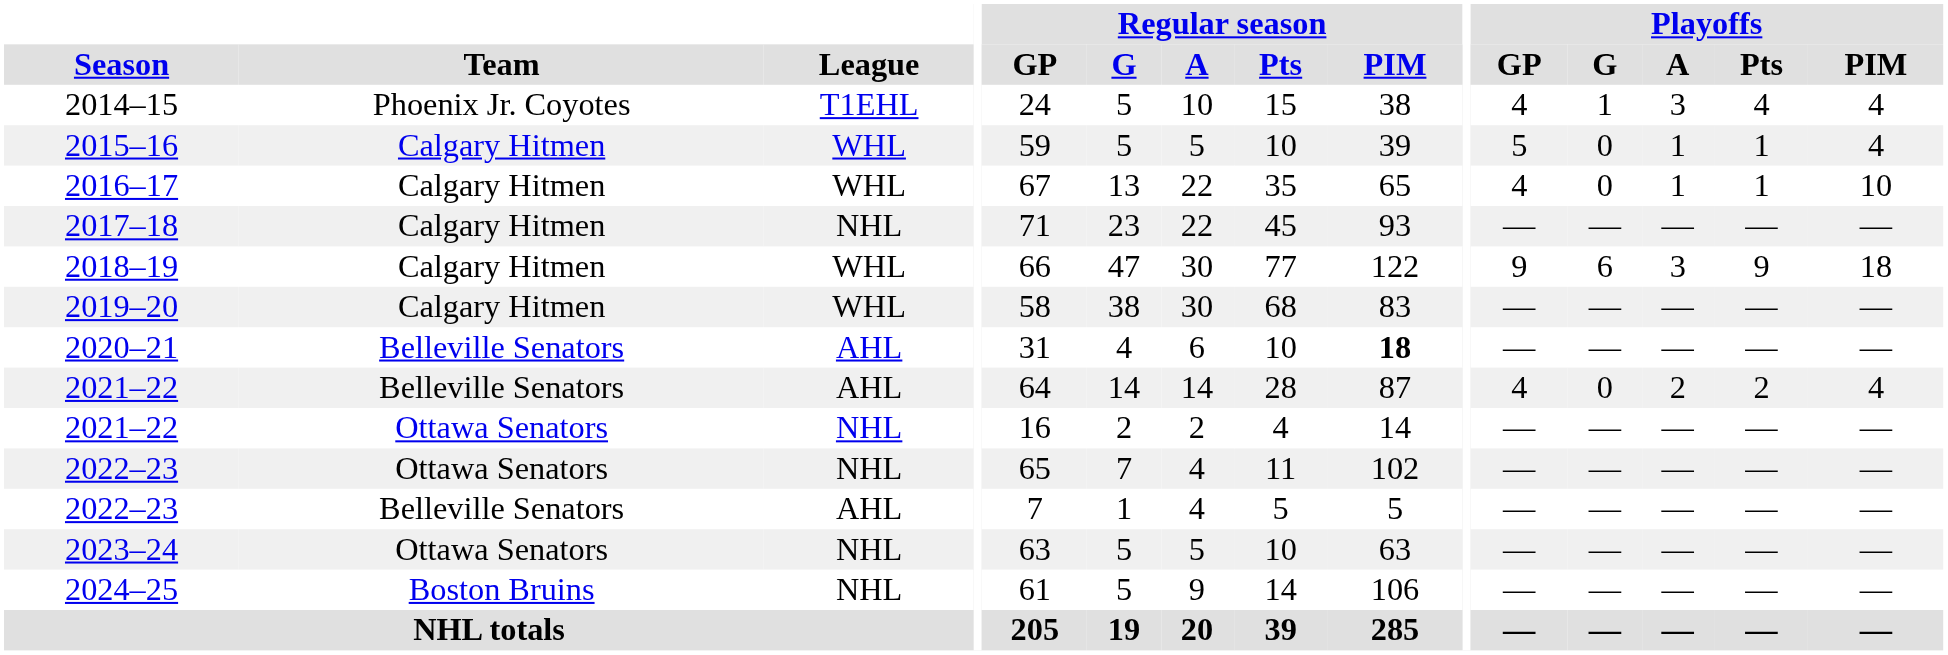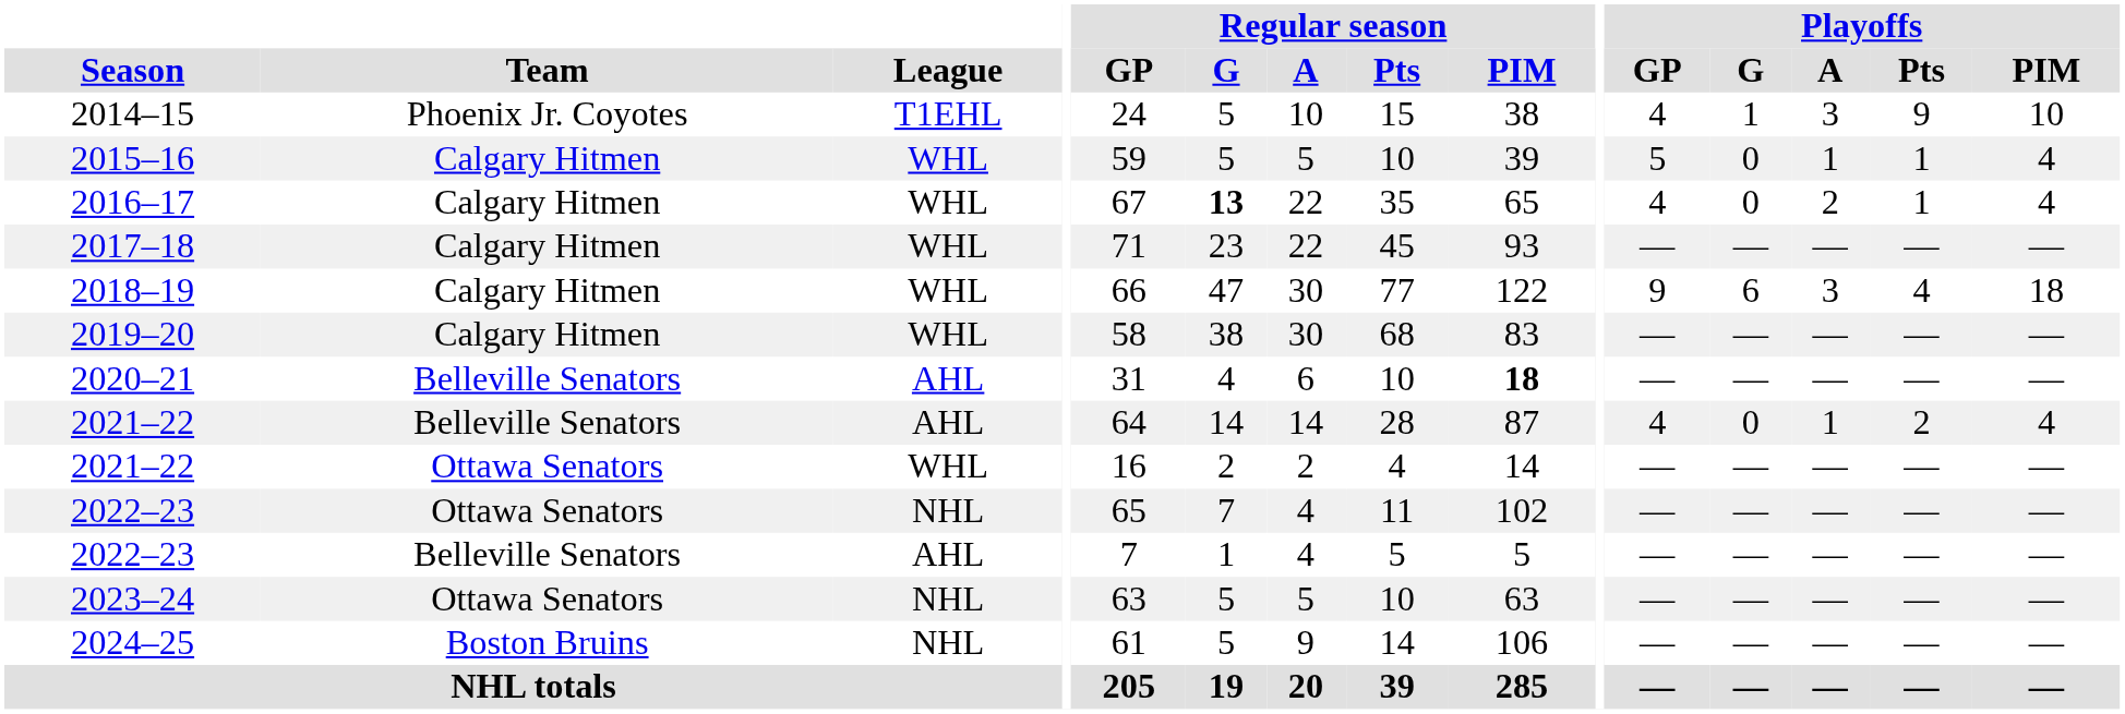2014–15 | Playoffs / Pts: 4 -> 9
2014–15 | Playoffs / PIM: 4 -> 10
2016–17 | Regular season / G: normal -> bold
2016–17 | Playoffs / A: 1 -> 2
2016–17 | Playoffs / PIM: 10 -> 4
2017–18 | League: NHL -> WHL
2018–19 | Playoffs / Pts: 9 -> 4
2021–22 / Belleville Senators | Playoffs / A: 2 -> 1
2021–22 / Ottawa Senators | League: NHL -> WHL
